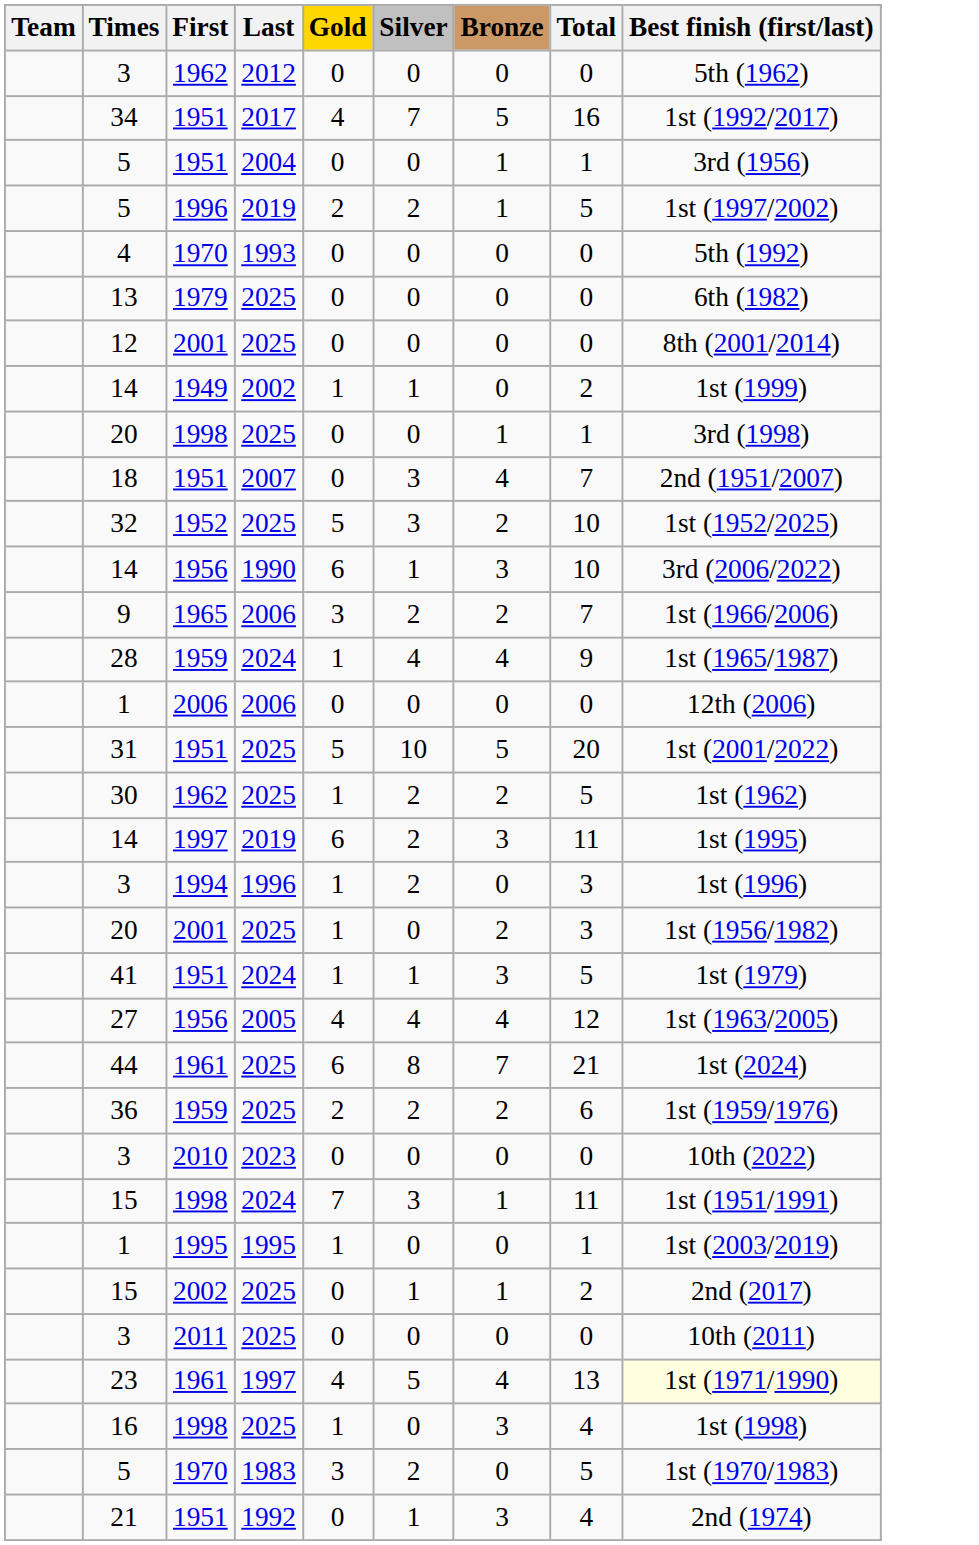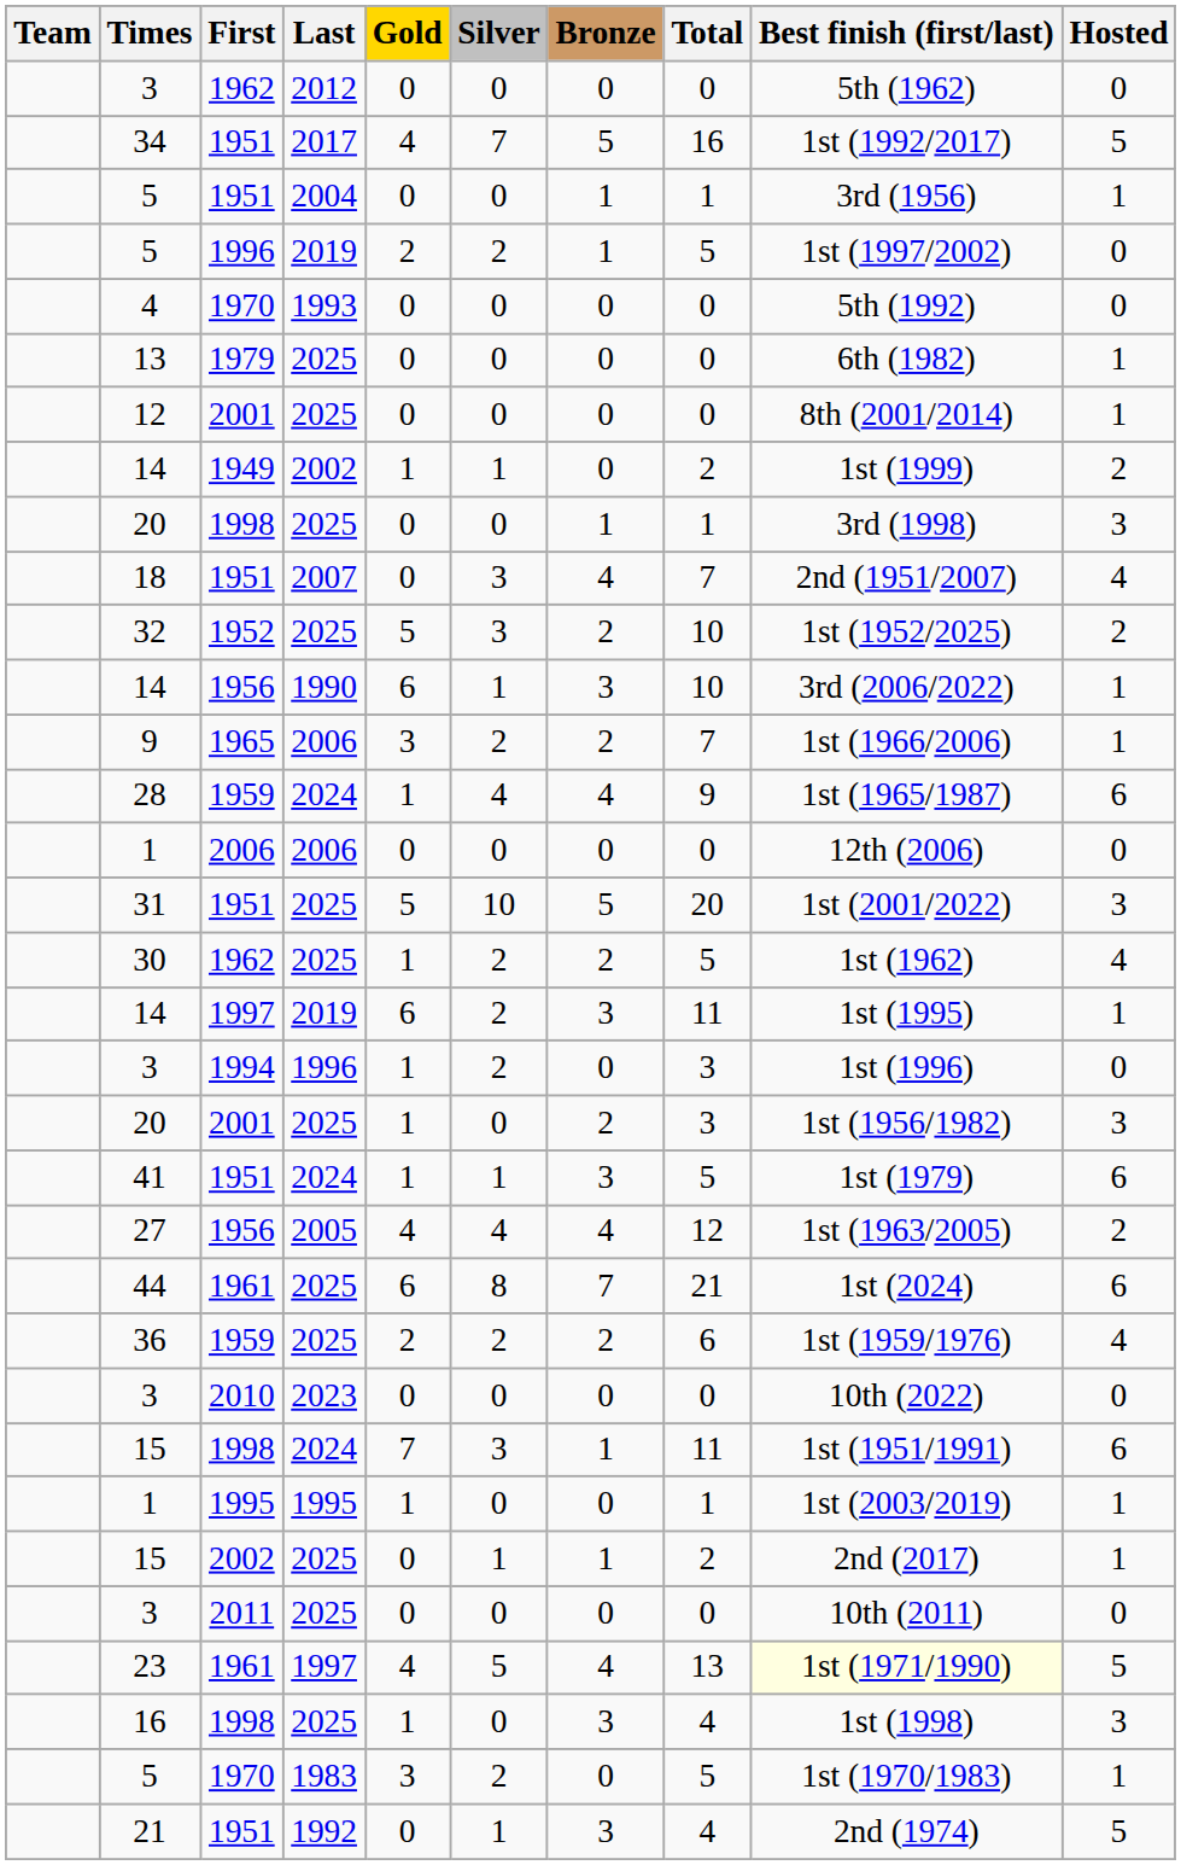+ column: Hosted | 0 | 5 | 1 | 0 | 0 | 1 | 1 | 2 | 3 | 4 | 2 | 1 | 1 | 6 | 0 | 3 | 4 | 1 | 0 | 3 | 6 | 2 | 6 | 4 | 0 | 6 | 1 | 1 | 0 | 5 | 3 | 1 | 5
